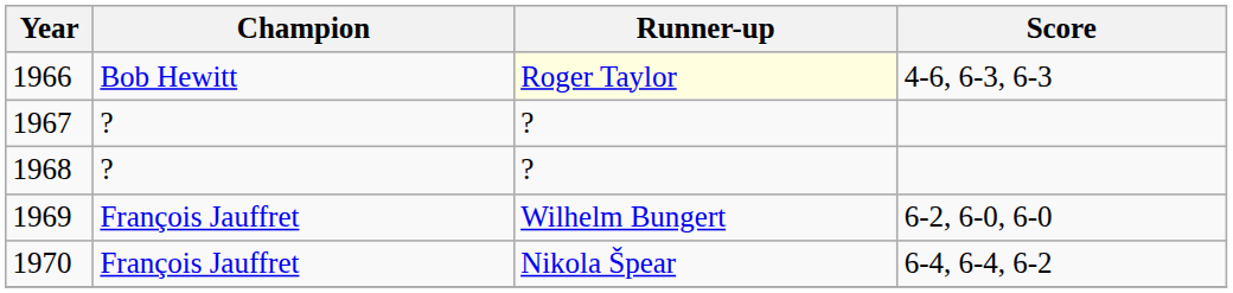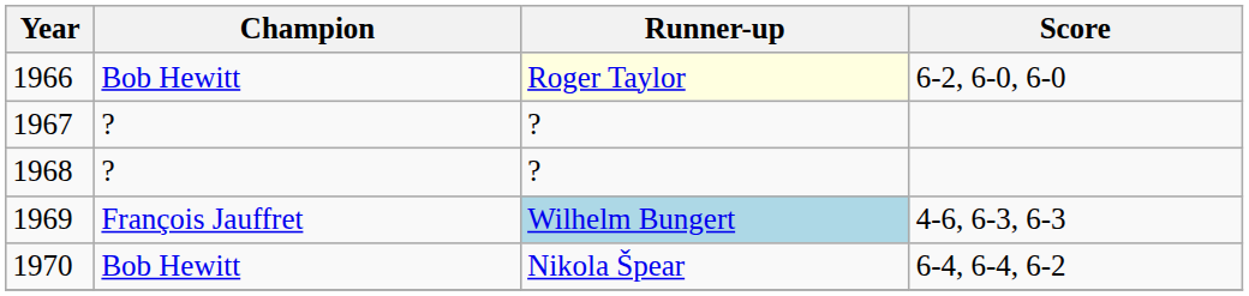1966 | Score: 4-6, 6-3, 6-3 -> 6-2, 6-0, 6-0
1969 | Runner-up: no background -> lightblue background
1969 | Score: 6-2, 6-0, 6-0 -> 4-6, 6-3, 6-3
1970 | Champion: François Jauffret -> Bob Hewitt
